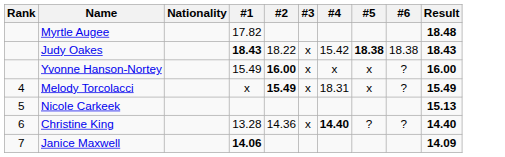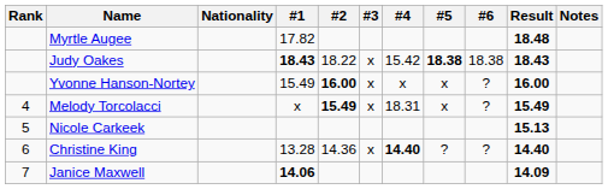+ column: Notes
